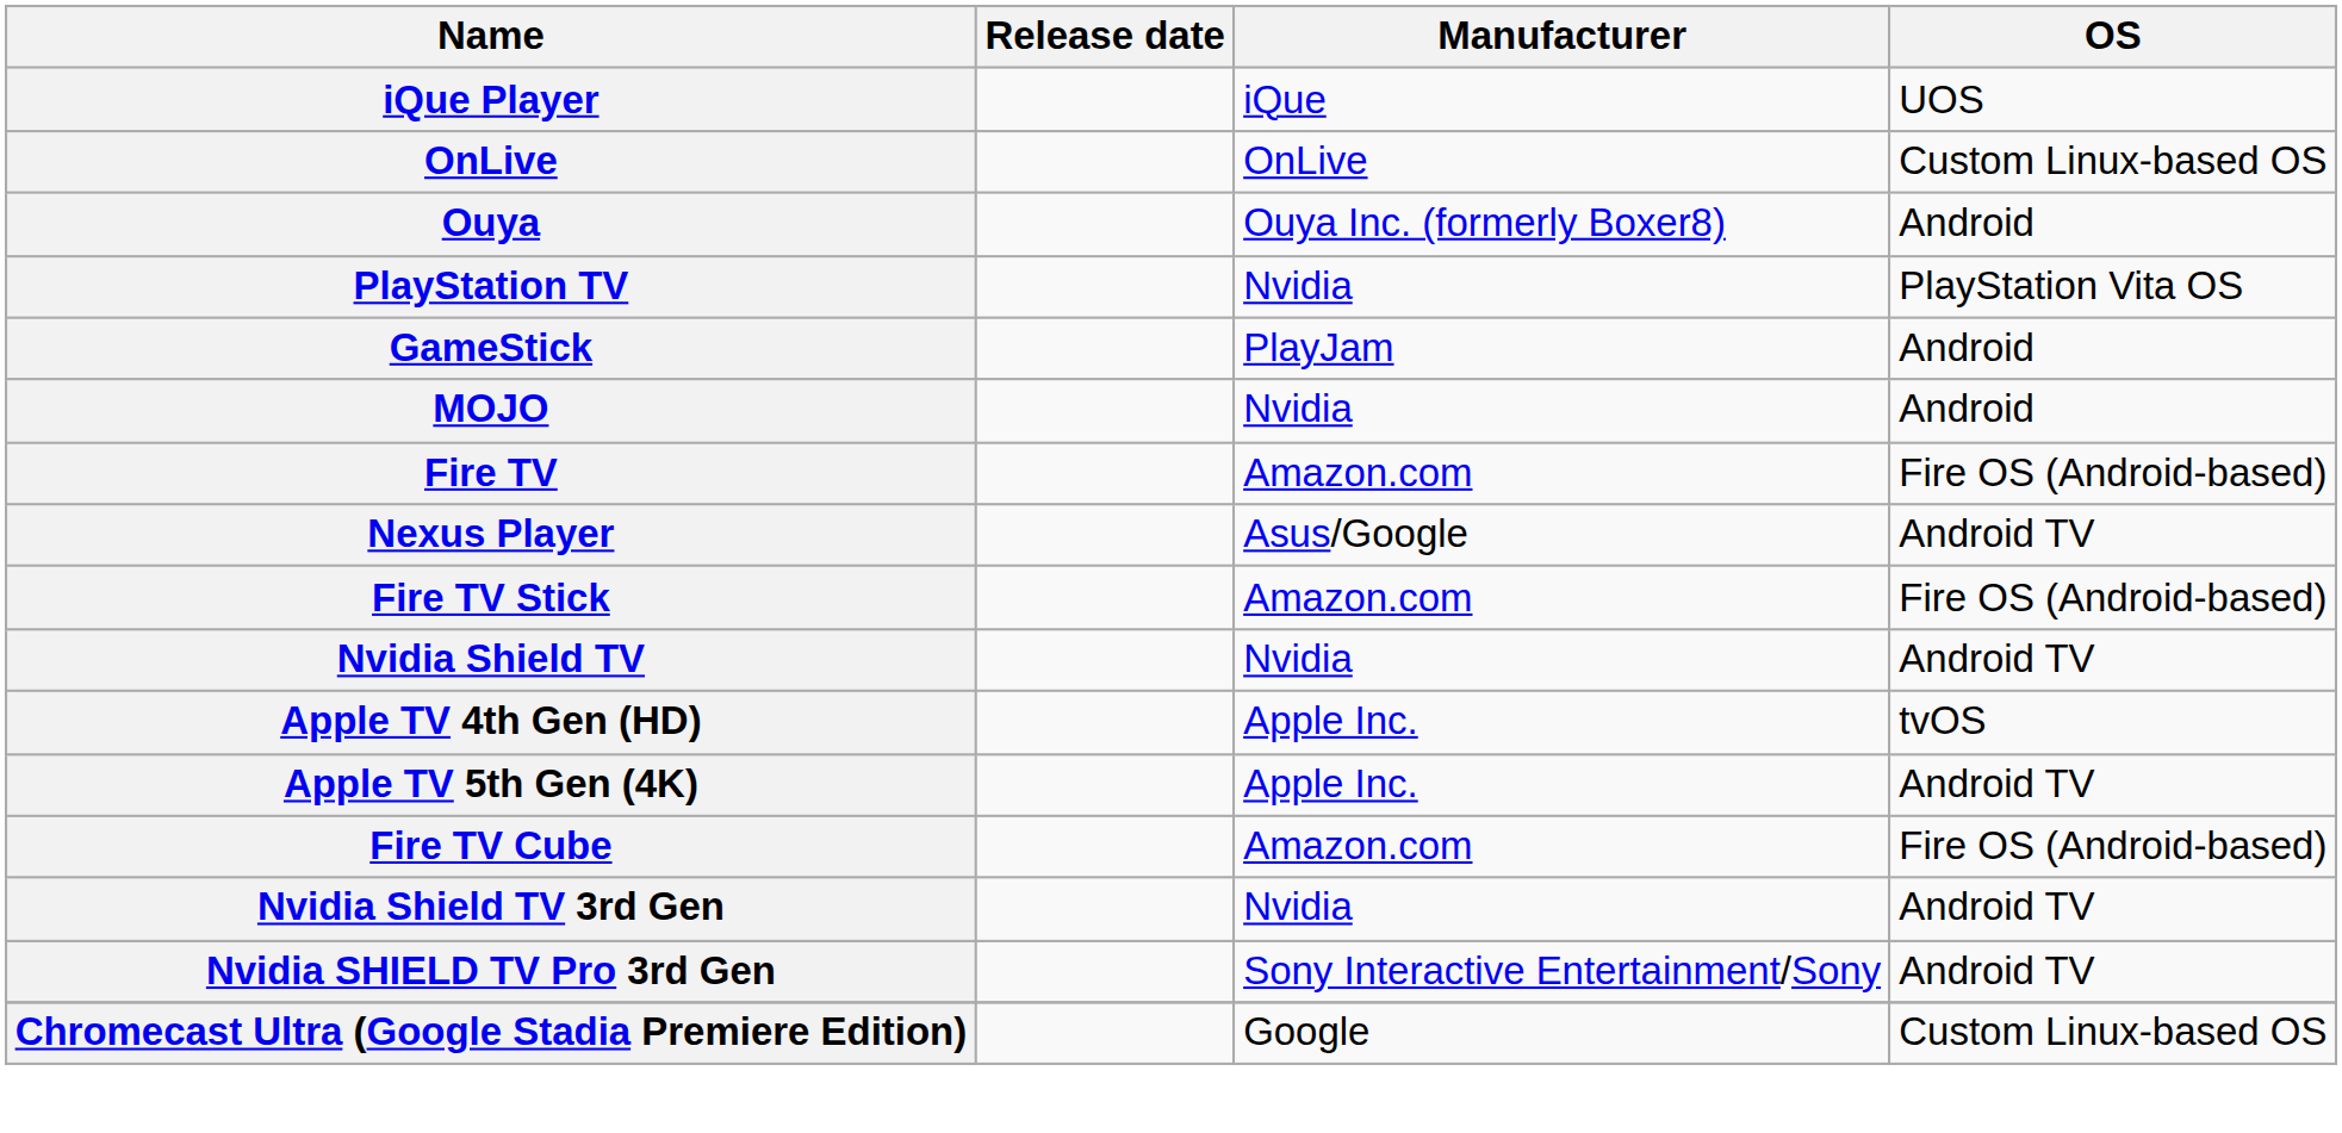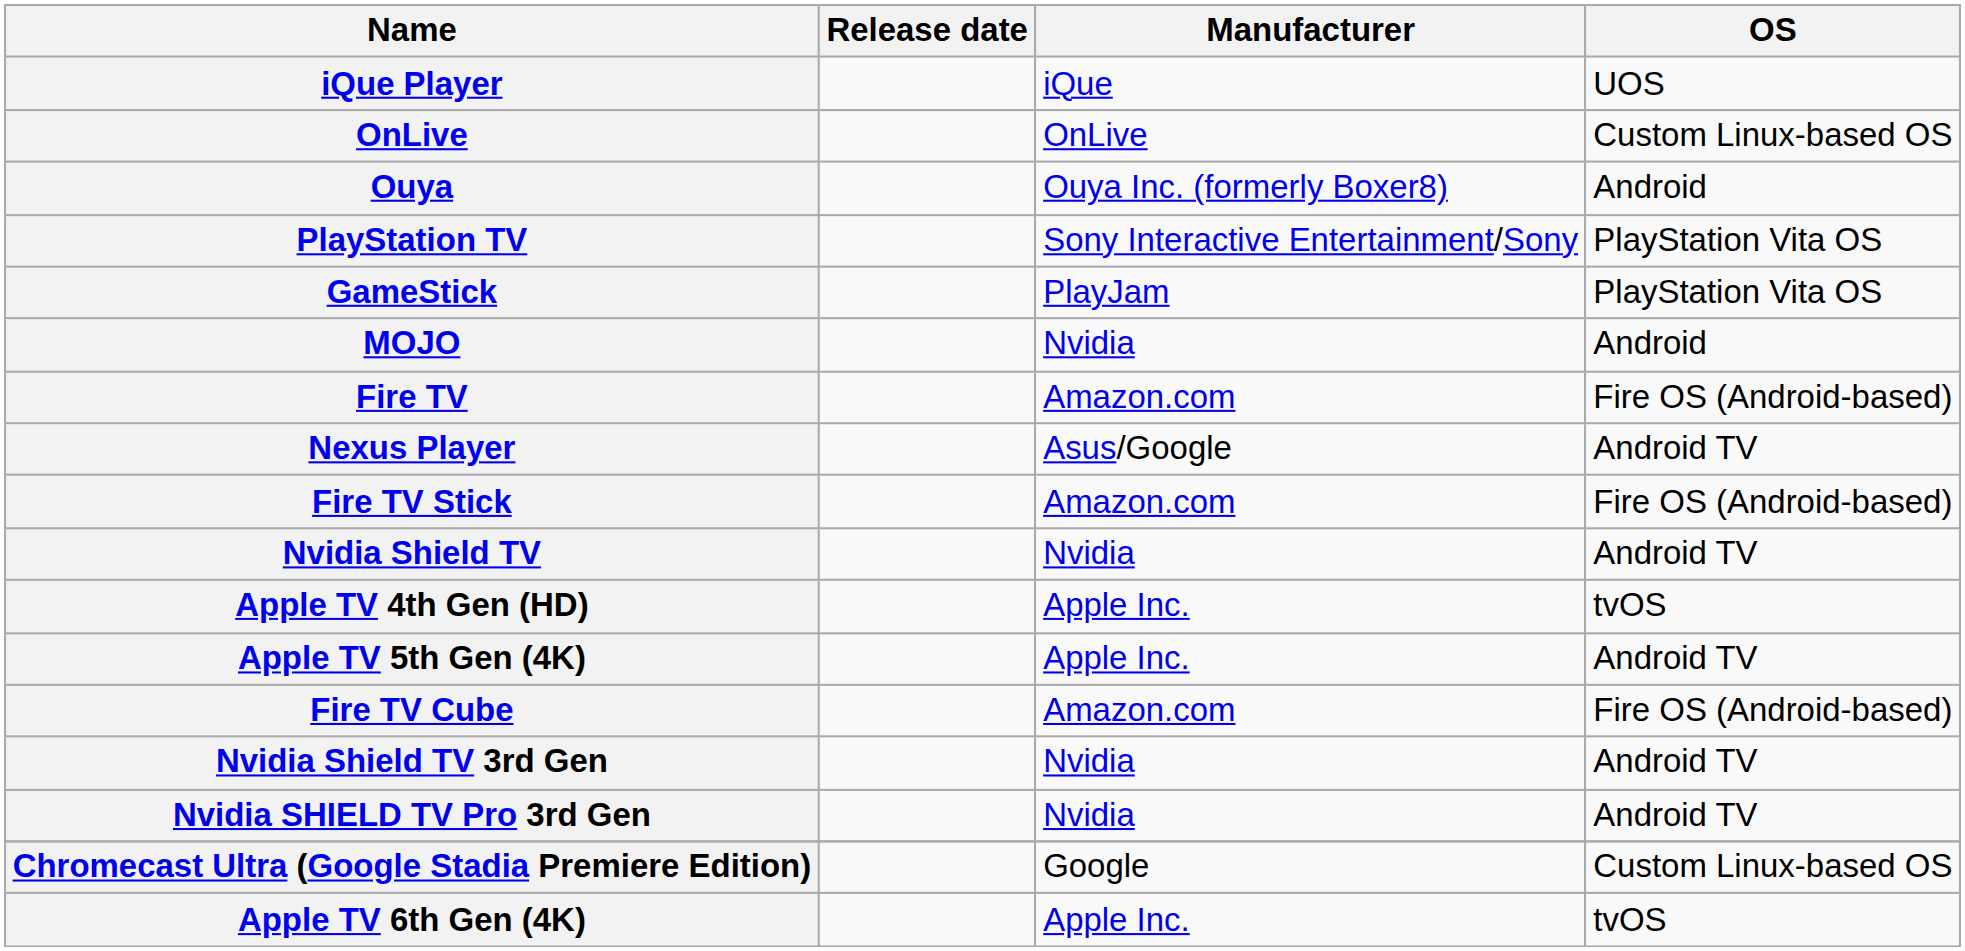PlayStation TV | Manufacturer: Nvidia -> Sony Interactive Entertainment/Sony
GameStick | OS: Android -> PlayStation Vita OS
Nvidia SHIELD TV Pro 3rd Gen | Manufacturer: Sony Interactive Entertainment/Sony -> Nvidia
+ row: Apple TV 6th Gen (4K) | Apple Inc. | tvOS
